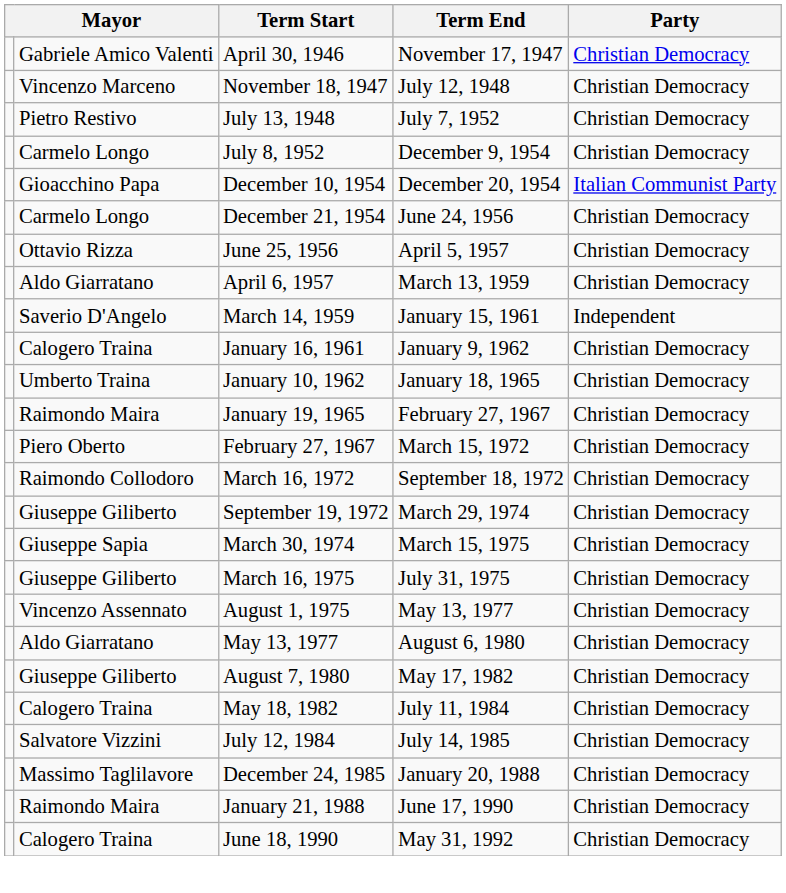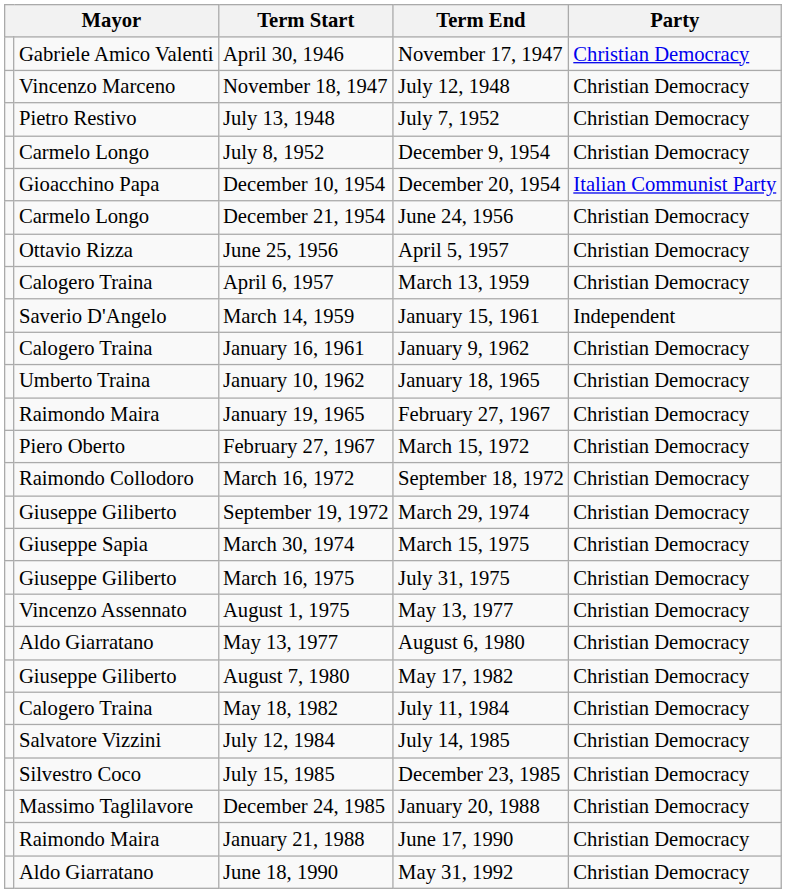April 6, 1957 | column 2: Aldo Giarratano -> Calogero Traina
+ row: Silvestro Coco | July 15, 1985 | December 23, 1985 | Christian Democracy
June 18, 1990 | column 2: Calogero Traina -> Aldo Giarratano
